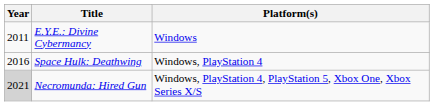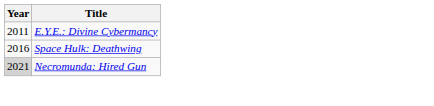- column: Platform(s) | Windows | Windows, PlayStation 4 | Windows, PlayStation 4, PlayStation 5, Xbox One, Xbox Series X/S
